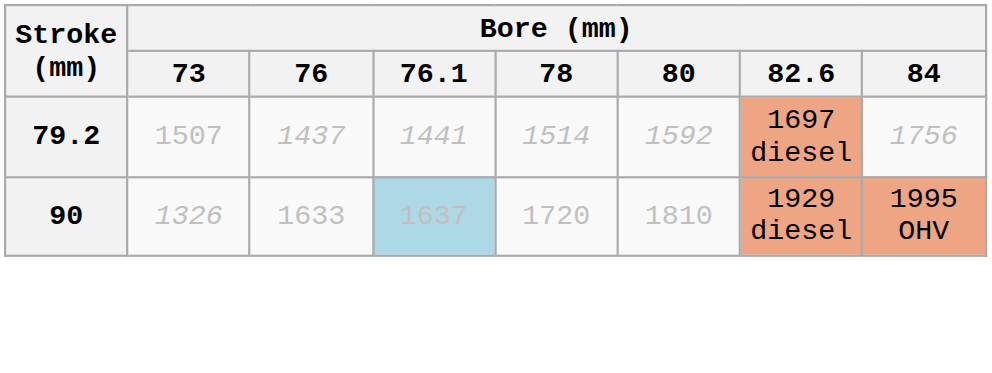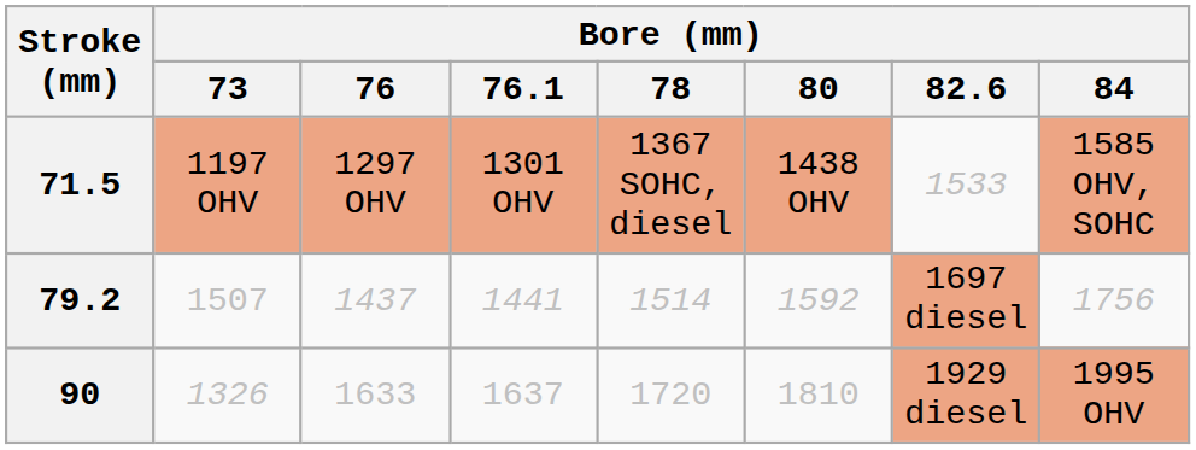+ row: 71.5 | 1197 OHV | 1297 OHV | 1301 OHV | 1367 SOHC, diesel | 1438 OHV | 1533 | 1585 OHV, SOHC
90 | Bore (mm) / 76.1: lightblue background -> no background
